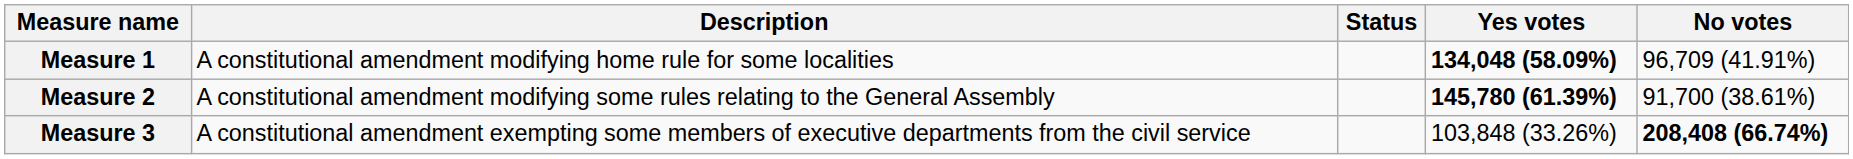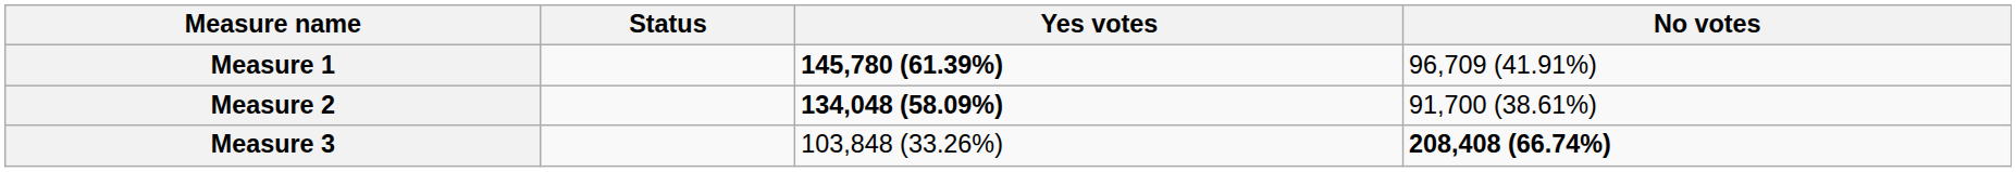- column: Description | A constitutional amendment modifying home rule for some localities | A constitutional amendment modifying some rules relating to the General Assembly | A constitutional amendment exempting some members of executive departments from the civil service
Measure 1 | Yes votes: 134,048 (58.09%) -> 145,780 (61.39%)
Measure 2 | Yes votes: 145,780 (61.39%) -> 134,048 (58.09%)
